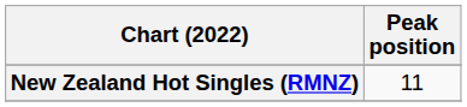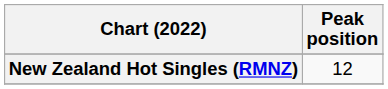New Zealand Hot Singles (RMNZ) | Peak position: 11 -> 12
